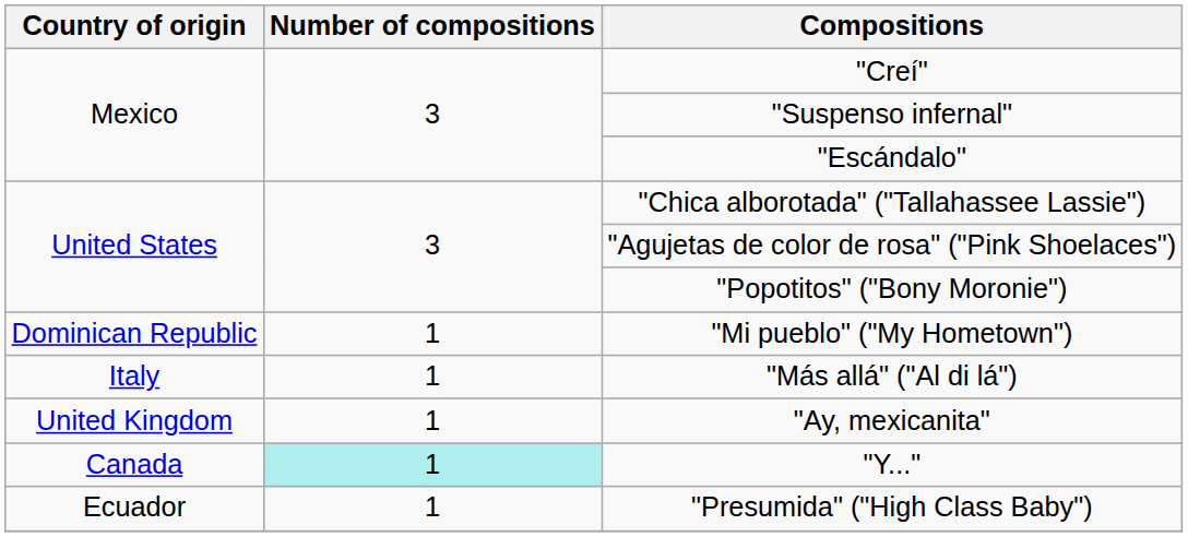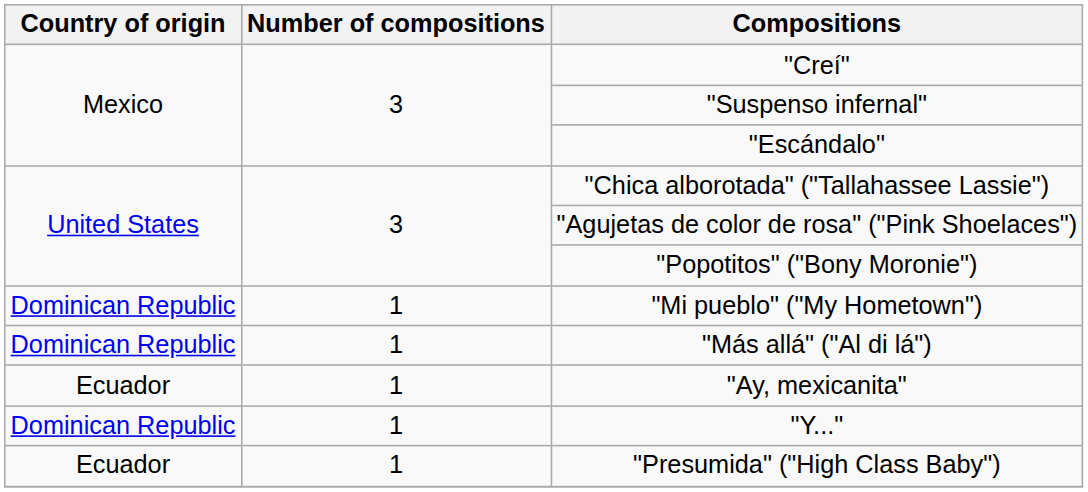"Más allá" ("Al di lá") | Country of origin: Italy -> Dominican Republic
"Ay, mexicanita" | Country of origin: United Kingdom -> Ecuador
"Y..." | Country of origin: Canada -> Dominican Republic
"Y..." | Number of compositions: paleturquoise background -> no background
